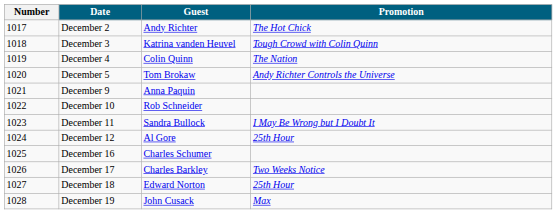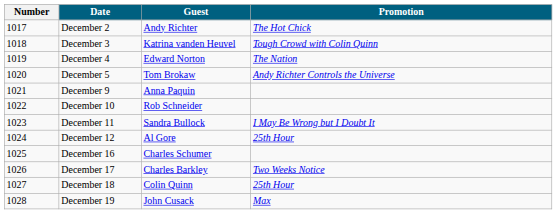December 4 | Guest: Colin Quinn -> Edward Norton
December 18 | Guest: Edward Norton -> Colin Quinn
